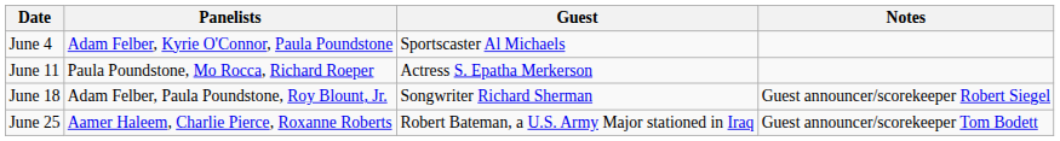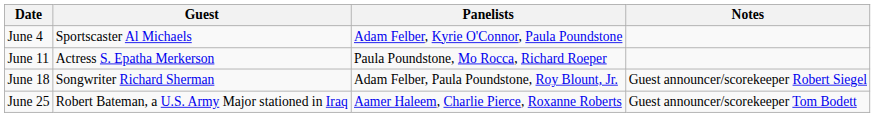columns swapped: Guest <-> Panelists
